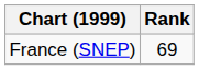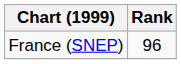France (SNEP) | Rank: 69 -> 96
